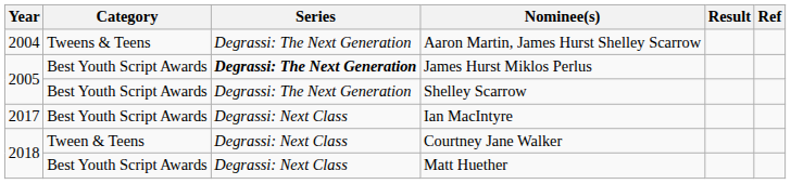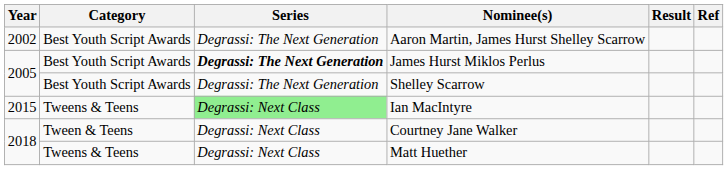Aaron Martin, James Hurst Shelley Scarrow | Year: 2004 -> 2002
Aaron Martin, James Hurst Shelley Scarrow | Category: Tweens & Teens -> Best Youth Script Awards
Ian MacIntyre | Year: 2017 -> 2015
Ian MacIntyre | Category: Best Youth Script Awards -> Tweens & Teens
Ian MacIntyre | Series: no background -> lightgreen background
Matt Huether | Category: Best Youth Script Awards -> Tweens & Teens
